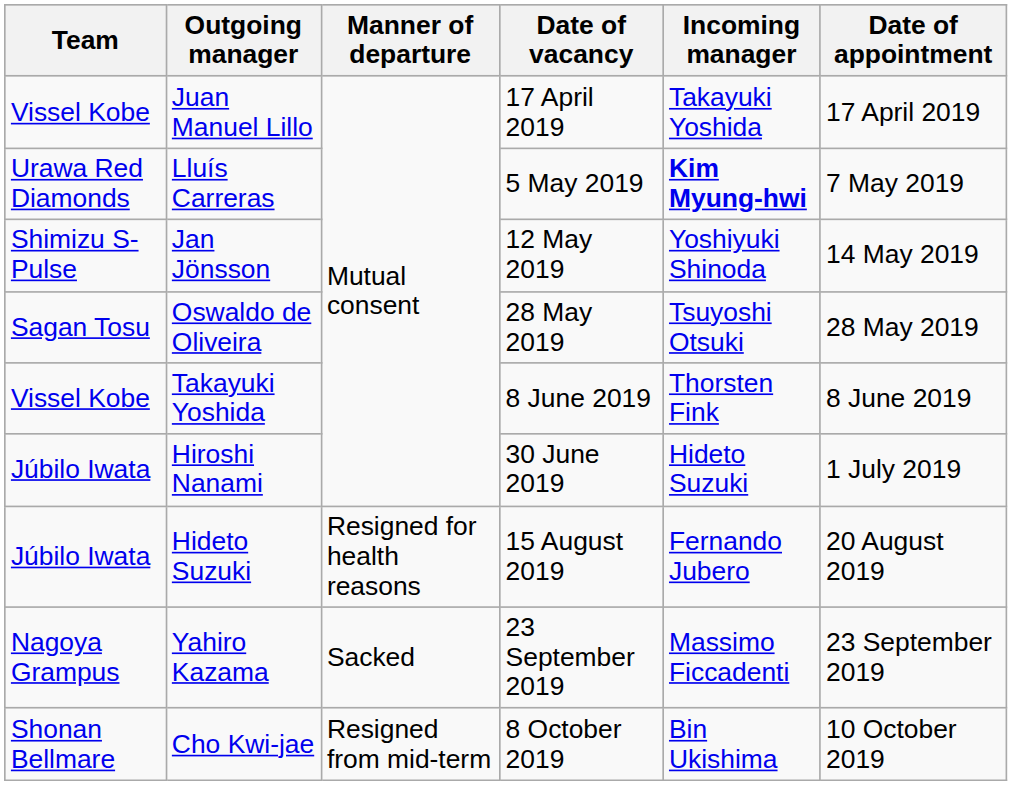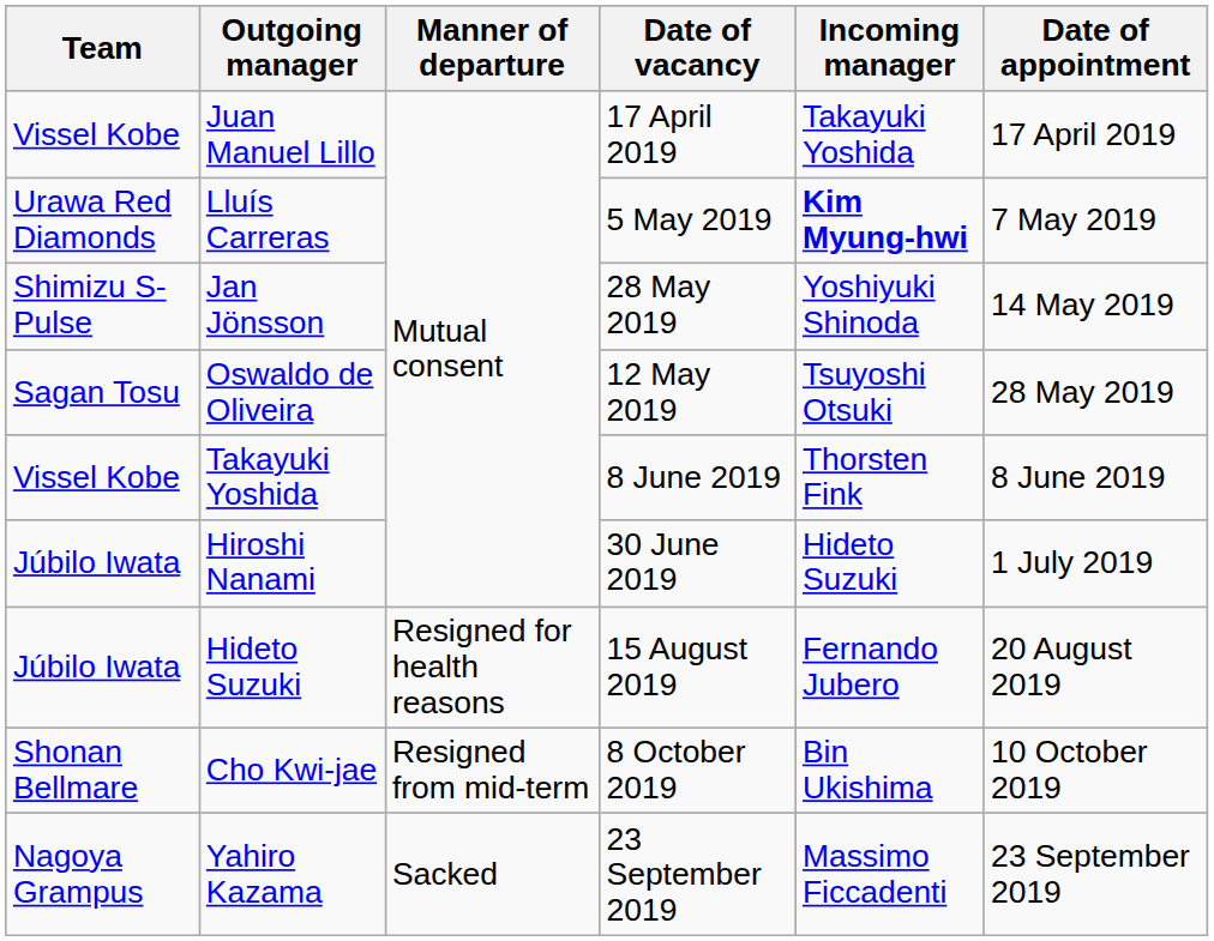Jan Jönsson | Date of vacancy: 12 May 2019 -> 28 May 2019
Oswaldo de Oliveira | Date of vacancy: 28 May 2019 -> 12 May 2019
rows swapped: Yahiro Kazama <-> Cho Kwi-jae
